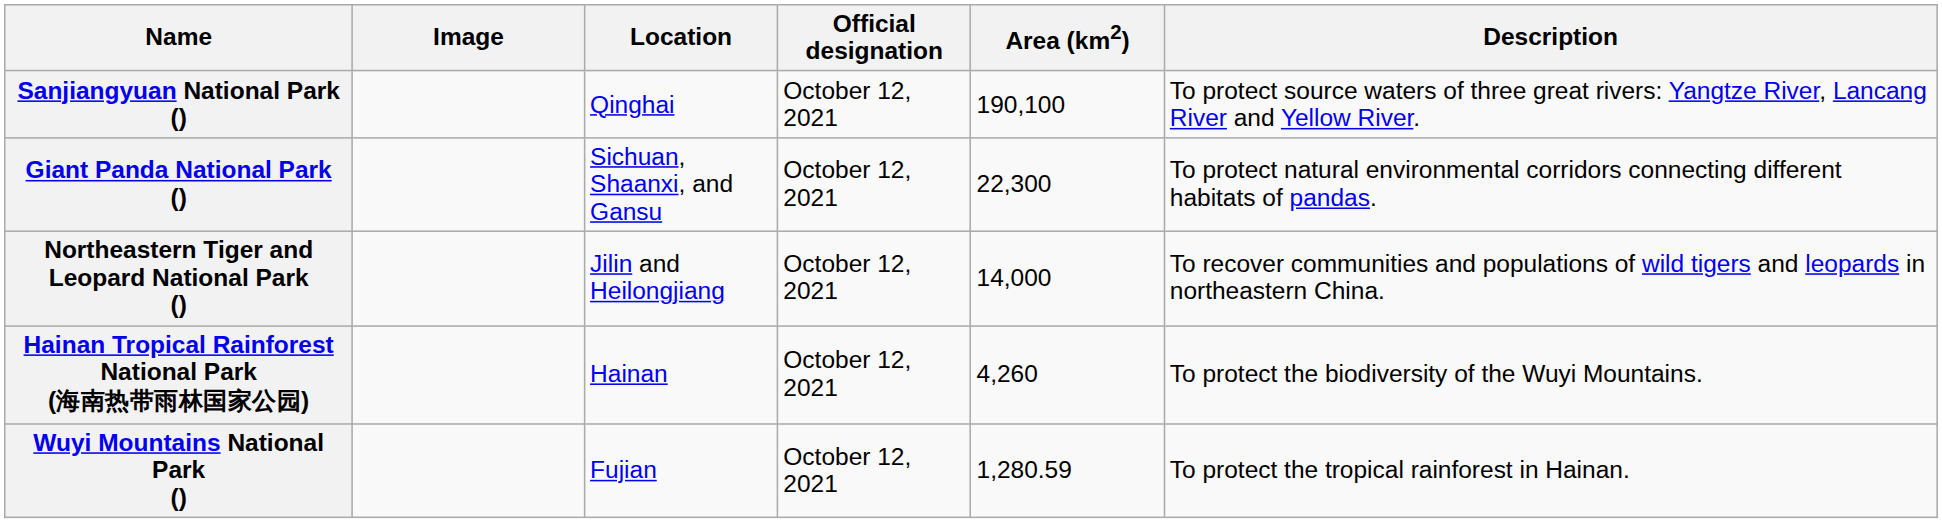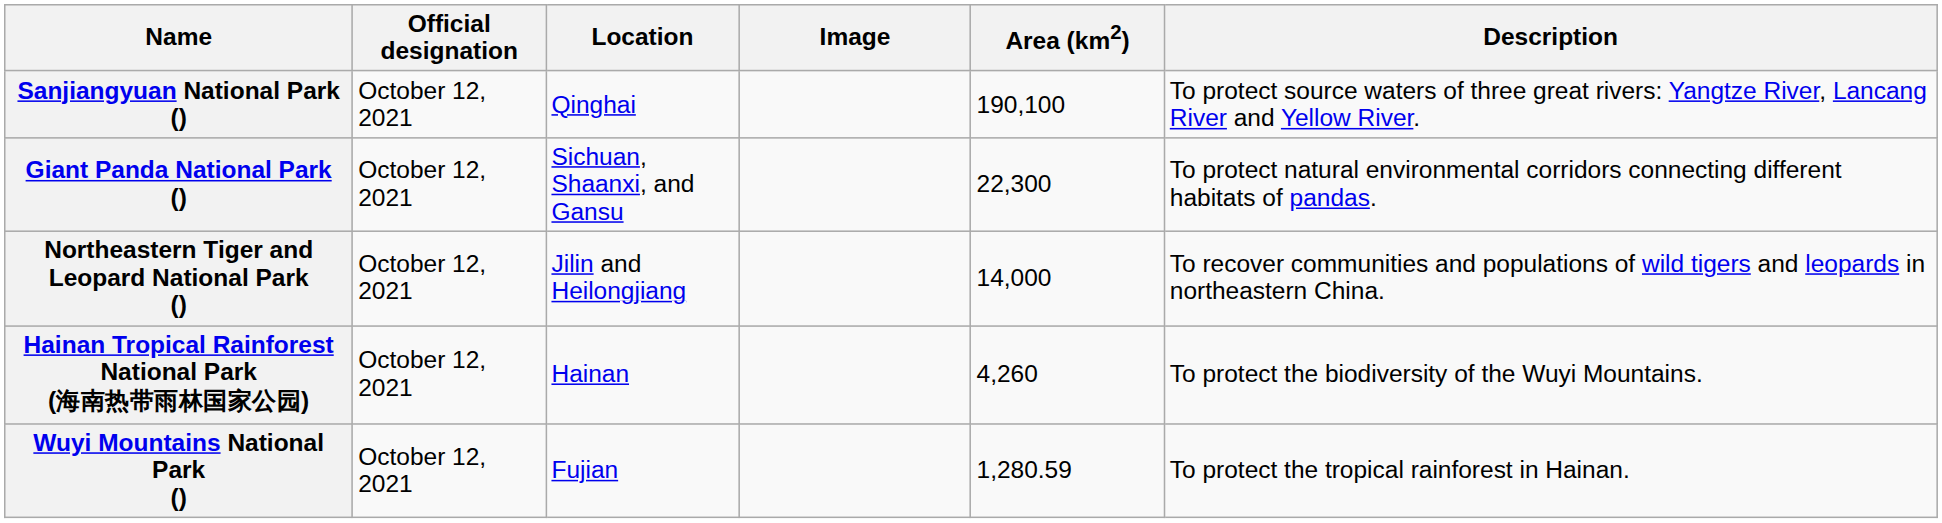columns swapped: Image <-> Official designation
